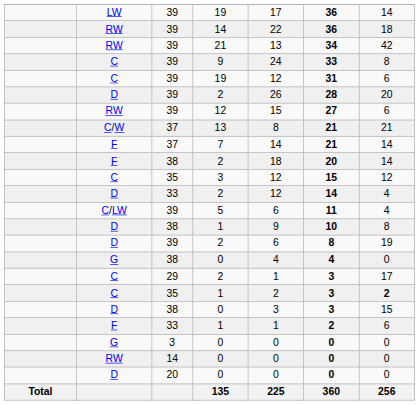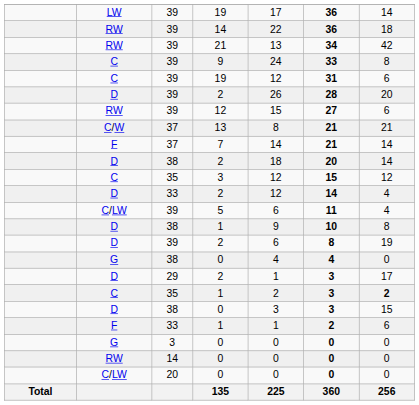38 / 2 | column 2: F -> D
29 / 2 | column 2: C -> D
20 / 0 | column 2: D -> C/LW
